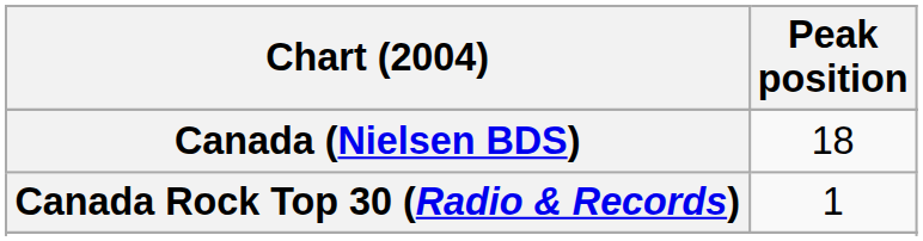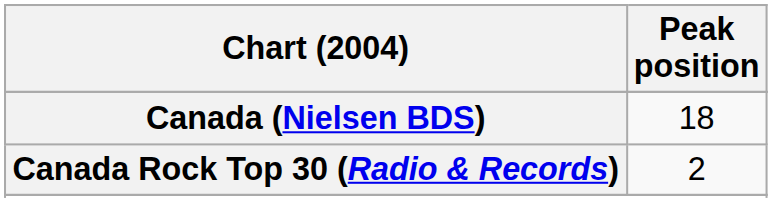Canada Rock Top 30 (Radio & Records) | Peak position: 1 -> 2
